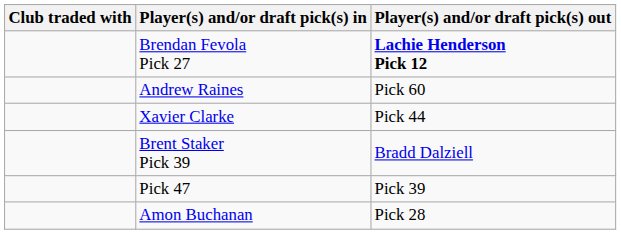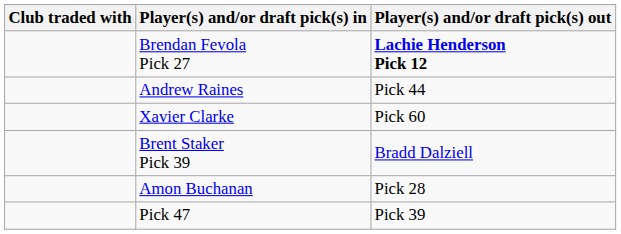Andrew Raines | Player(s) and/or draft pick(s) out: Pick 60 -> Pick 44
Xavier Clarke | Player(s) and/or draft pick(s) out: Pick 44 -> Pick 60
rows swapped: Amon Buchanan <-> Pick 47
